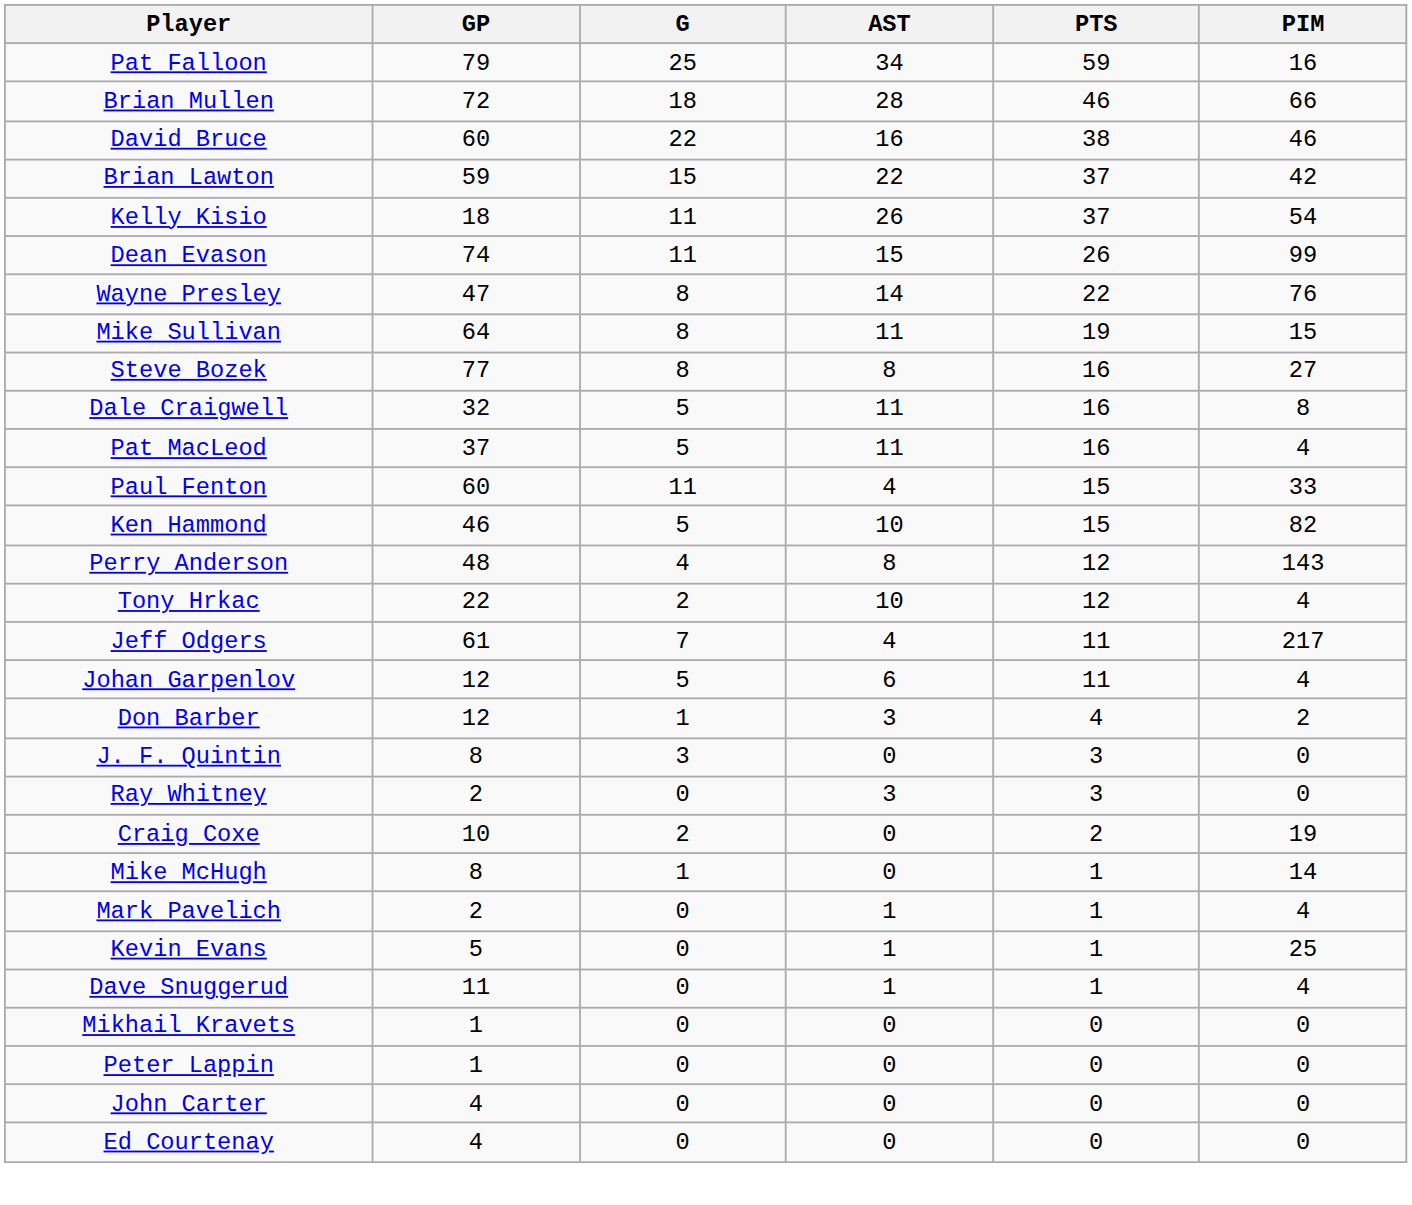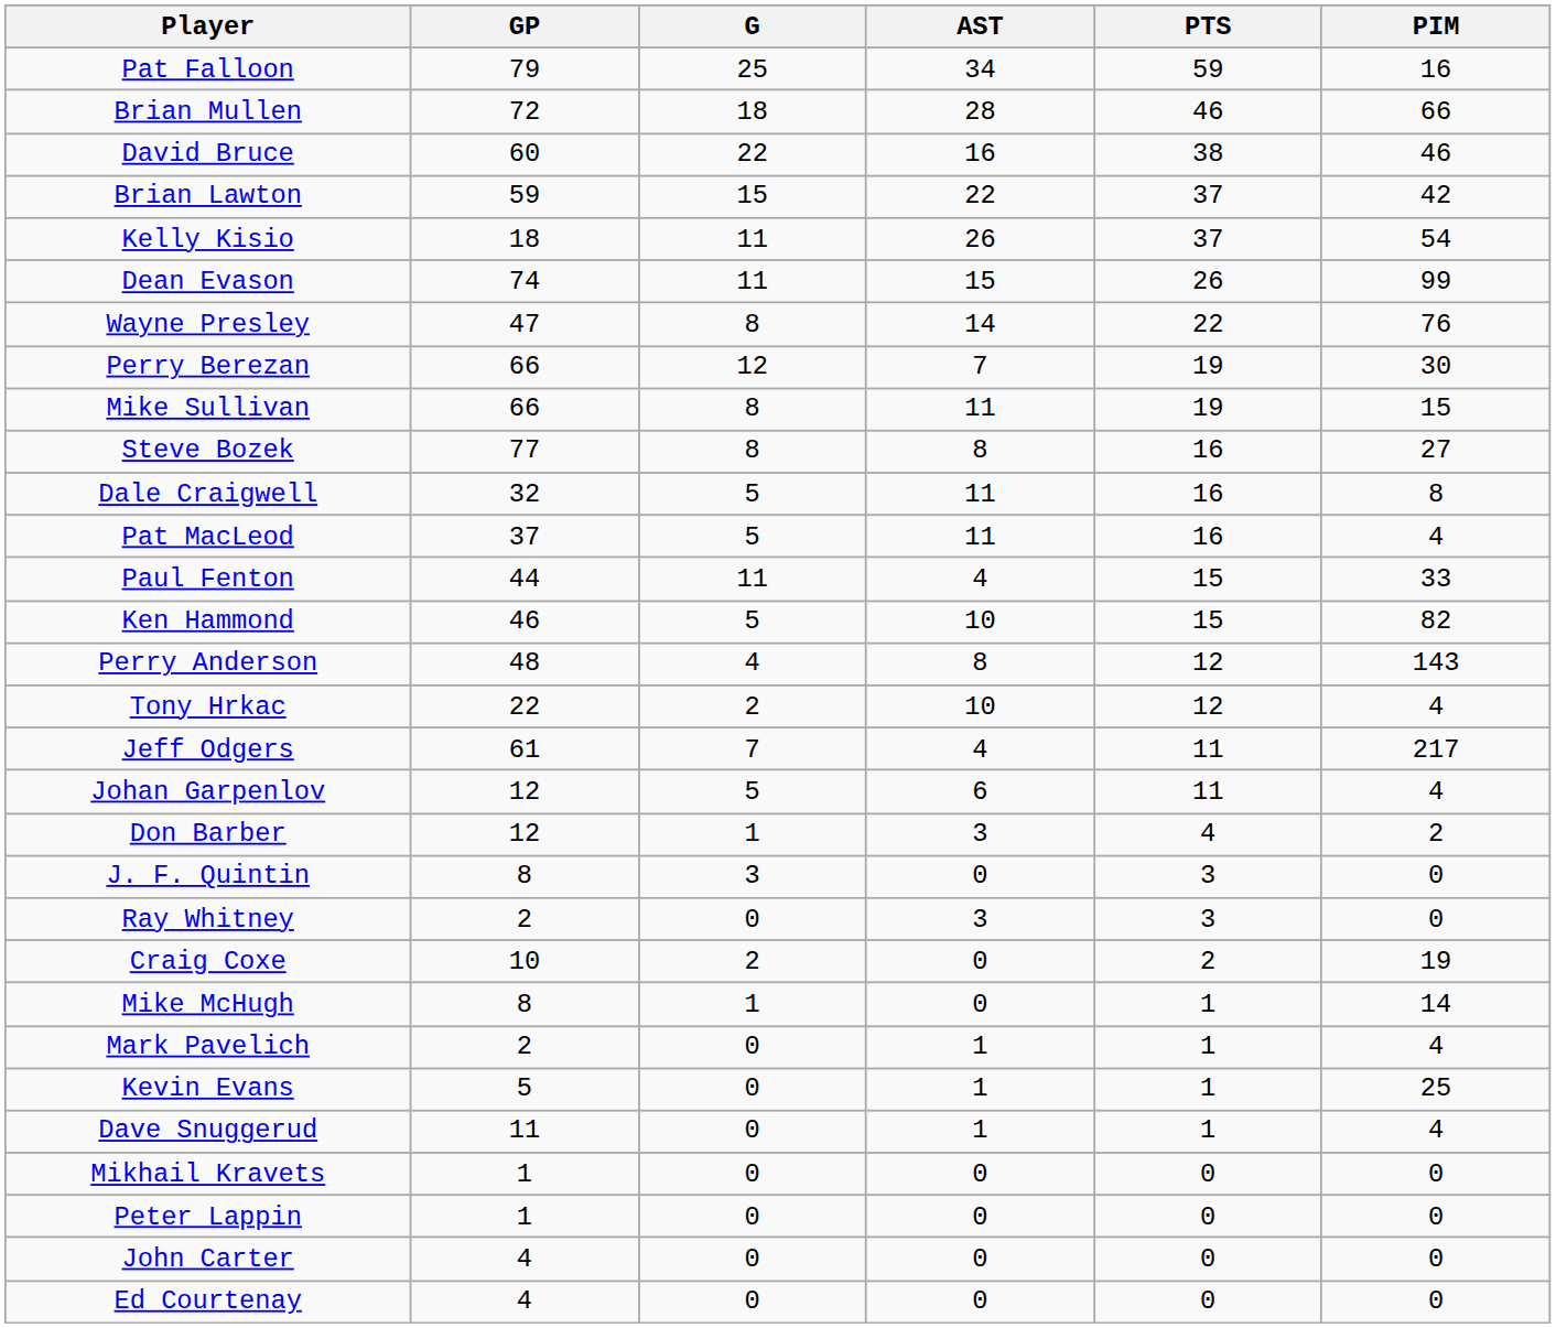+ row: Perry Berezan | 66 | 12 | 7 | 19 | 30
Mike Sullivan | GP: 64 -> 66
Paul Fenton | GP: 60 -> 44
